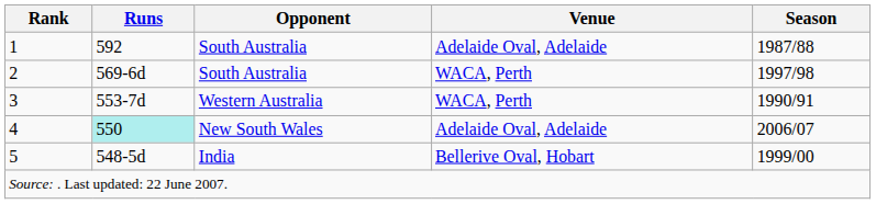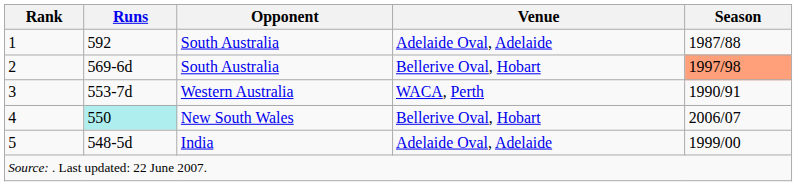2 | Venue: WACA, Perth -> Bellerive Oval, Hobart
2 | Season: no background -> lightsalmon background
4 | Venue: Adelaide Oval, Adelaide -> Bellerive Oval, Hobart
5 | Venue: Bellerive Oval, Hobart -> Adelaide Oval, Adelaide
